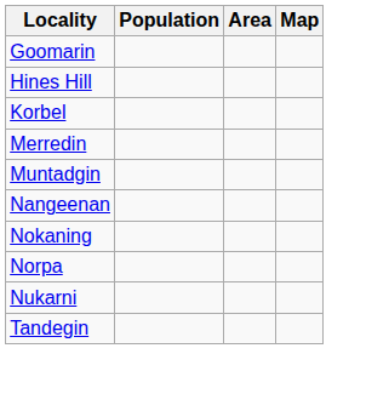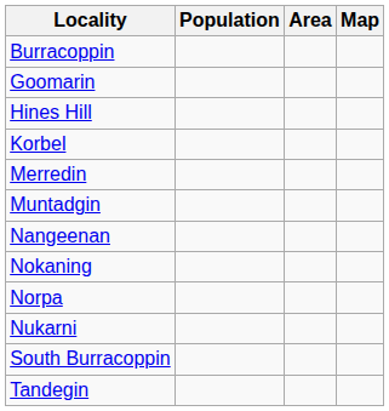+ row: Burracoppin
+ row: South Burracoppin
